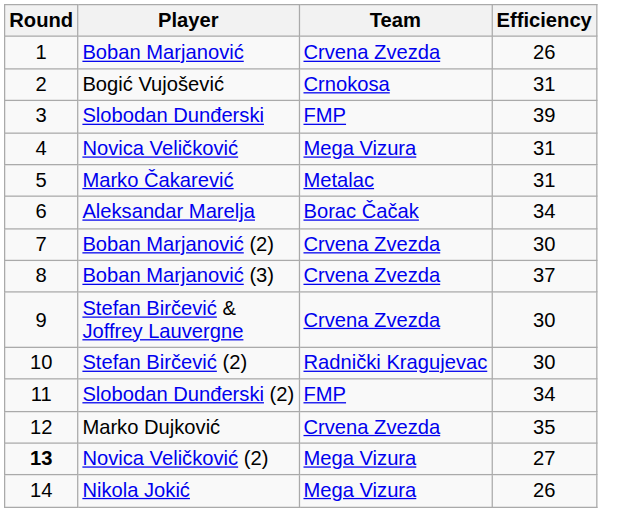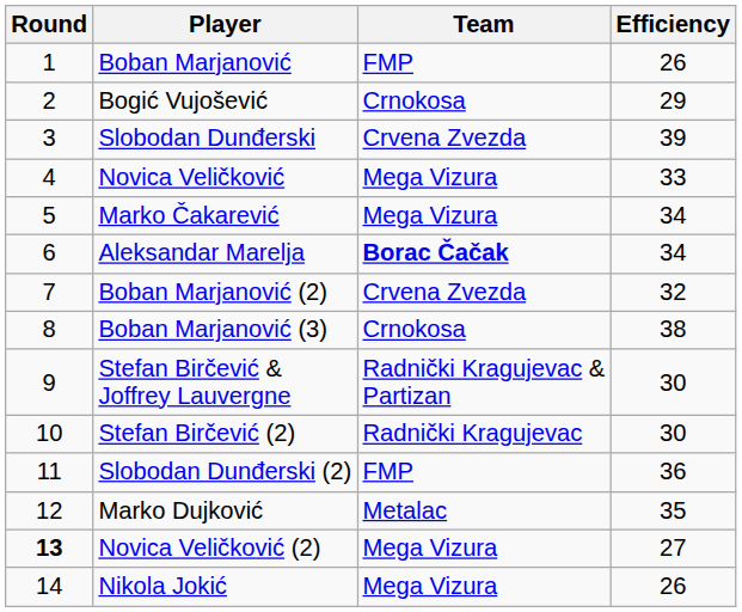Boban Marjanović | Team: Crvena Zvezda -> FMP
Bogić Vujošević | Efficiency: 31 -> 29
Slobodan Dunđerski | Team: FMP -> Crvena Zvezda
Novica Veličković | Efficiency: 31 -> 33
Marko Čakarević | Team: Metalac -> Mega Vizura
Marko Čakarević | Efficiency: 31 -> 34
Aleksandar Marelja | Team: normal -> bold
Boban Marjanović (2) | Efficiency: 30 -> 32
Boban Marjanović (3) | Team: Crvena Zvezda -> Crnokosa
Boban Marjanović (3) | Efficiency: 37 -> 38
Stefan Birčević & Joffrey Lauvergne | Team: Crvena Zvezda -> Radnički Kragujevac & Partizan
Slobodan Dunđerski (2) | Efficiency: 34 -> 36
Marko Dujković | Team: Crvena Zvezda -> Metalac
